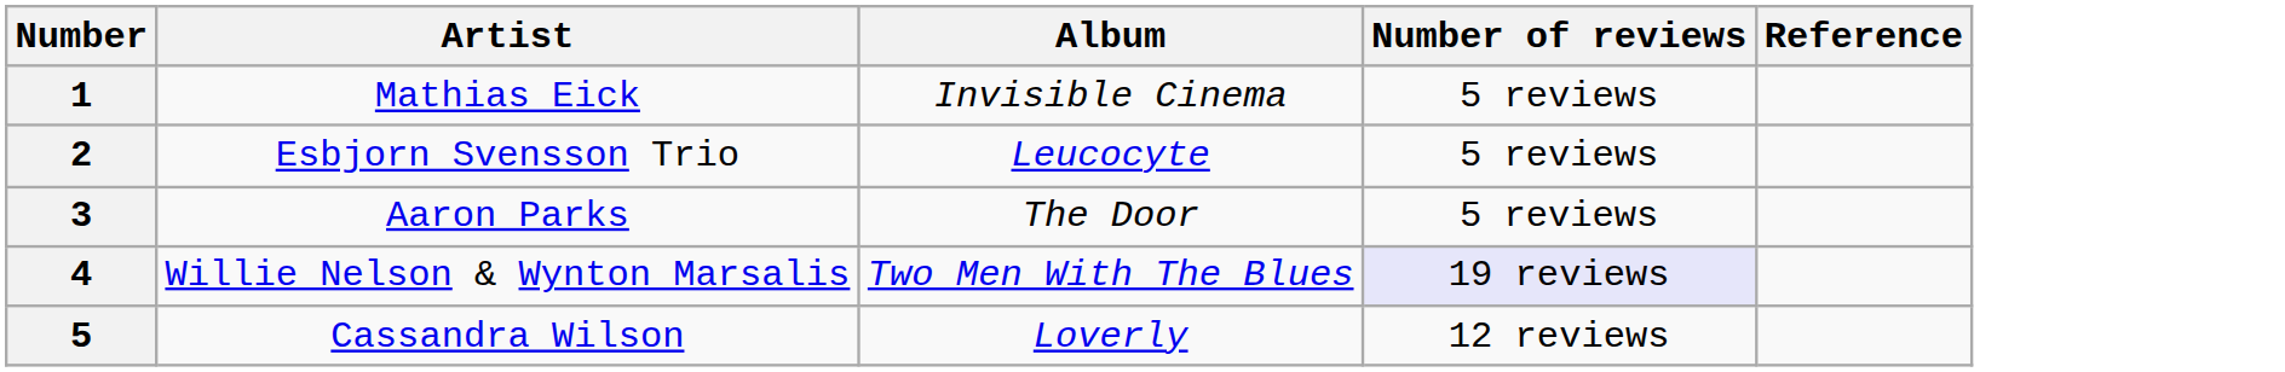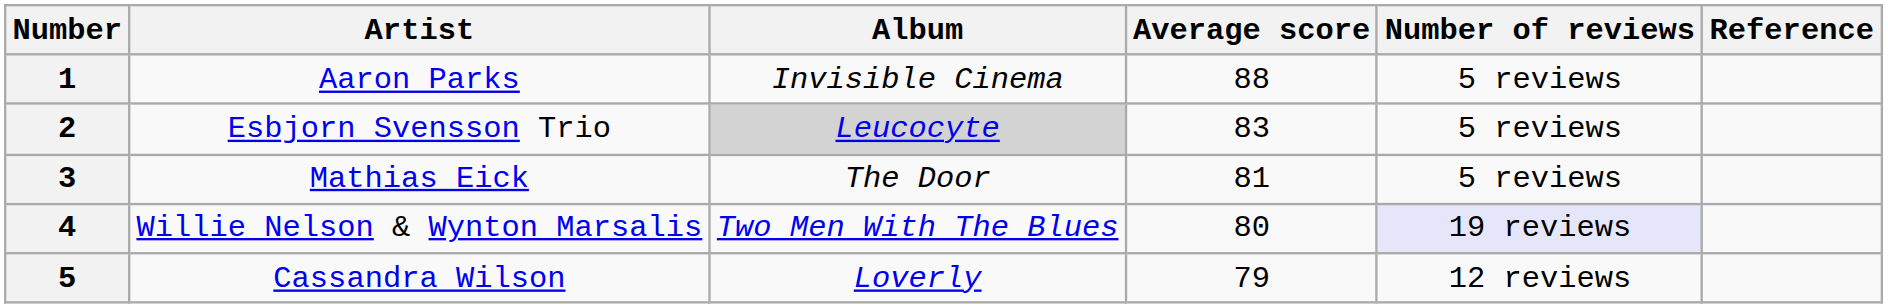+ column: Average score | 88 | 83 | 81 | 80 | 79
1 | Artist: Mathias Eick -> Aaron Parks
2 | Album: no background -> lightgrey background
3 | Artist: Aaron Parks -> Mathias Eick
